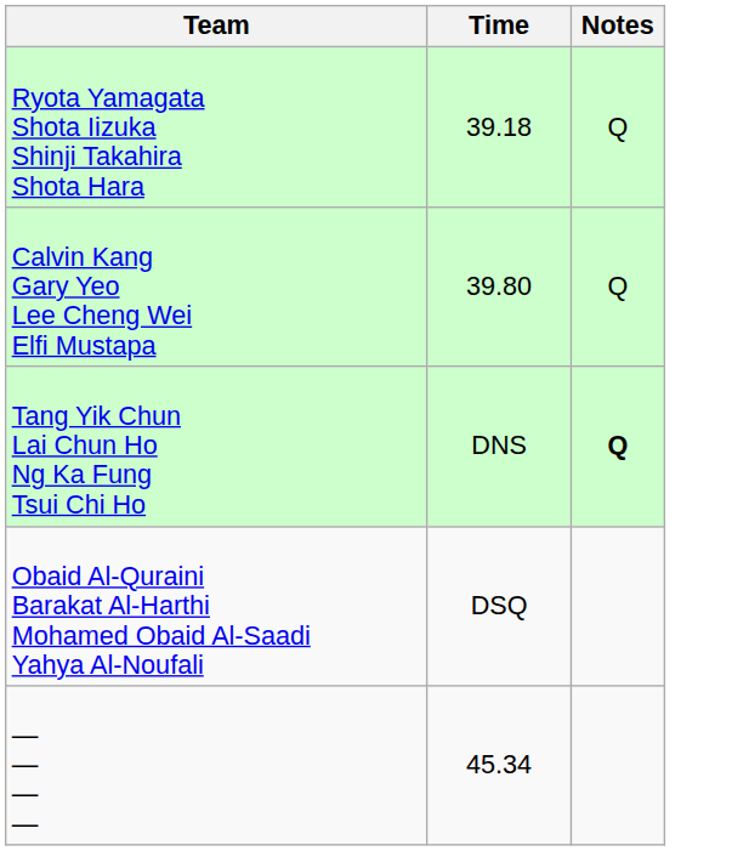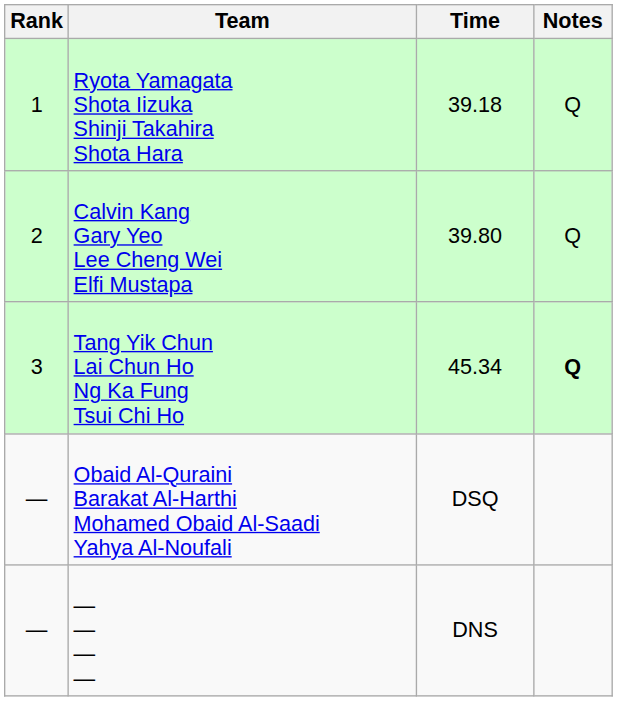+ column: Rank | 1 | 2 | 3 | — | —
Tang Yik Chun Lai Chun Ho Ng Ka Fung Tsui Chi Ho | Time: DNS -> 45.34
— — — — | Time: 45.34 -> DNS
